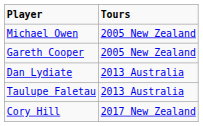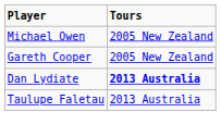Dan Lydiate | Tours: normal -> bold
- row: Cory Hill | 2017 New Zealand
